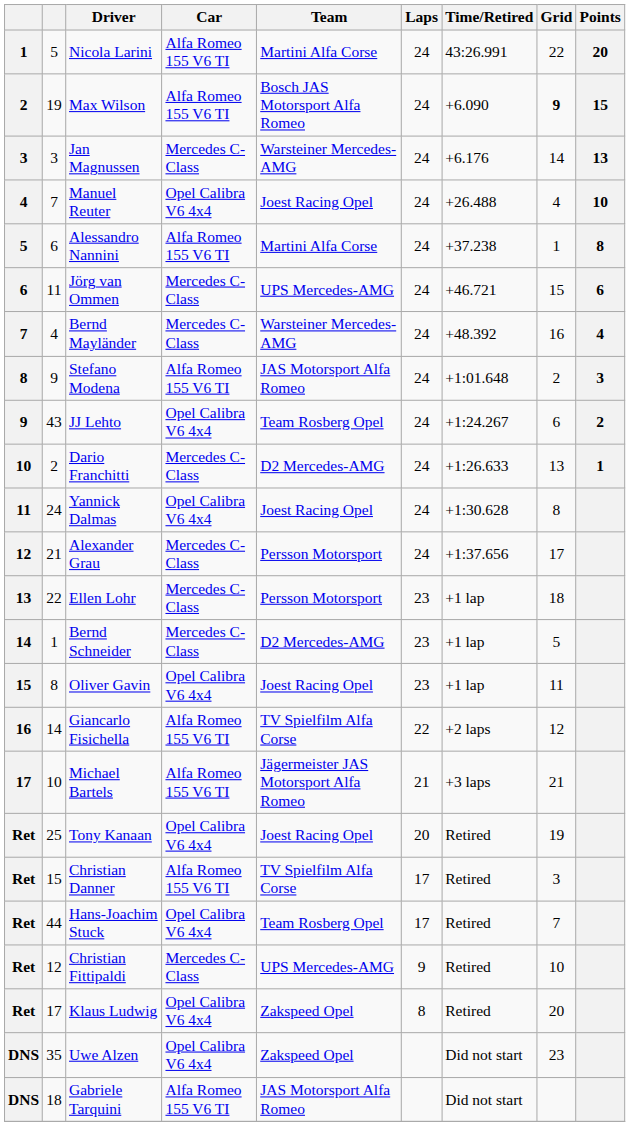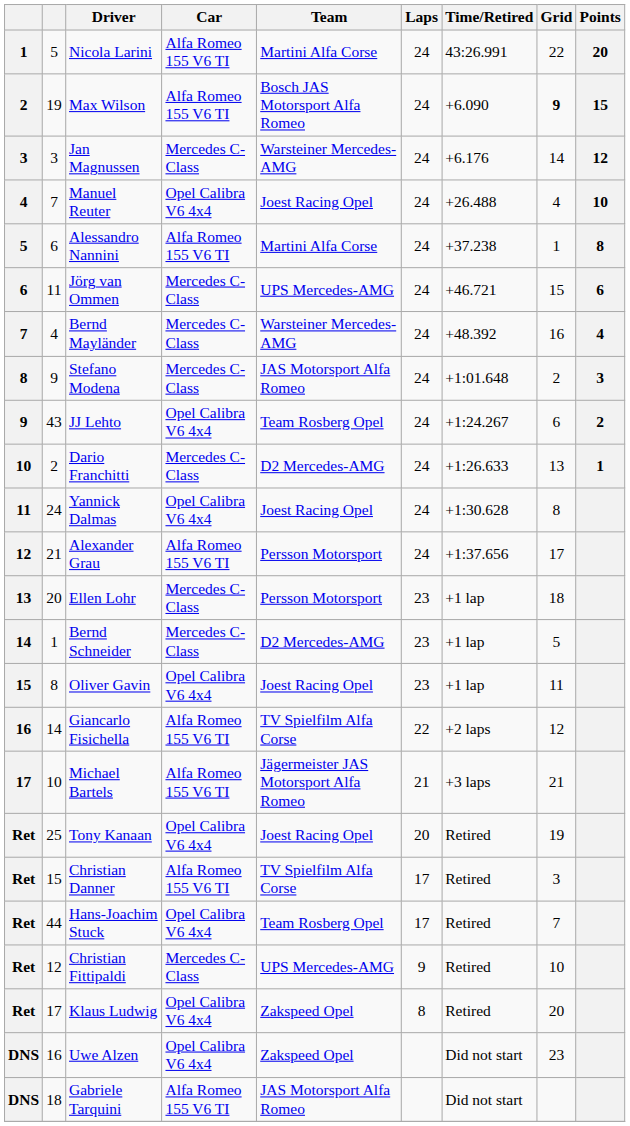Jan Magnussen | Points: 13 -> 12
Stefano Modena | Car: Alfa Romeo 155 V6 TI -> Mercedes C-Class
Alexander Grau | Car: Mercedes C-Class -> Alfa Romeo 155 V6 TI
Ellen Lohr | column 2: 22 -> 20
Uwe Alzen | column 2: 35 -> 16
